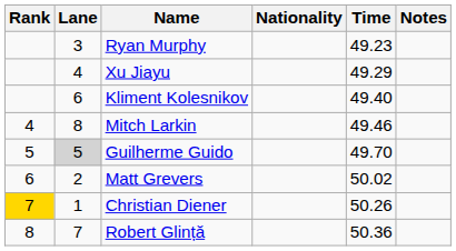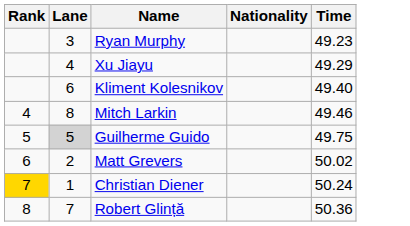- column: Notes
Guilherme Guido | Time: 49.70 -> 49.75
Christian Diener | Time: 50.26 -> 50.24
